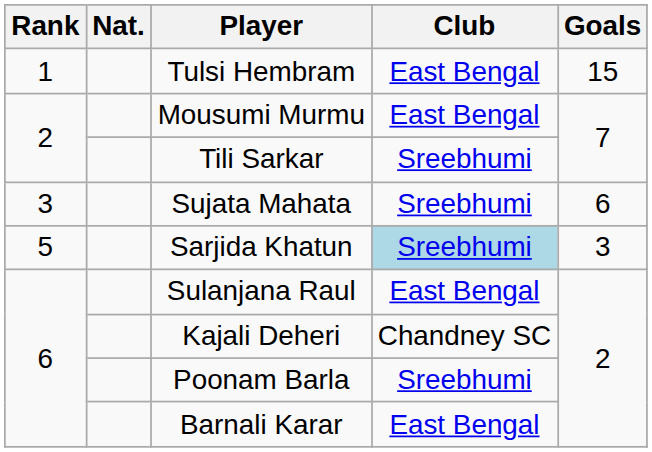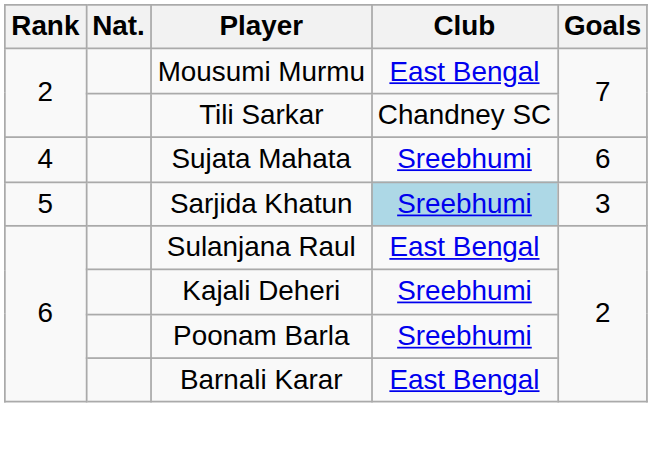- row: 1 | Tulsi Hembram | East Bengal | 15
Tili Sarkar | Club: Sreebhumi -> Chandney SC
Sujata Mahata | Rank: 3 -> 4
Kajali Deheri | Club: Chandney SC -> Sreebhumi
